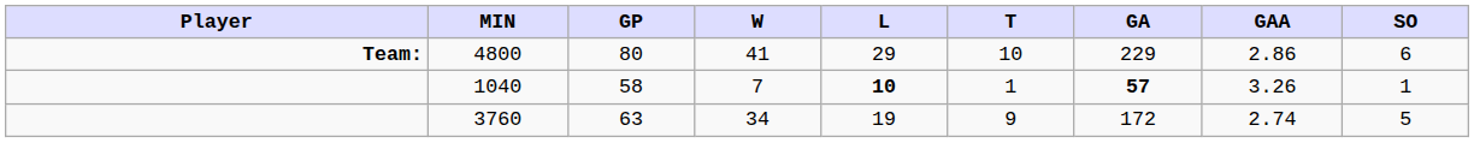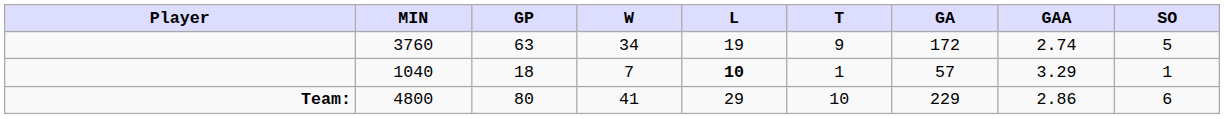rows swapped: 3760 <-> 4800
1040 | GP: 58 -> 18
1040 | GA: bold -> normal
1040 | GAA: 3.26 -> 3.29
